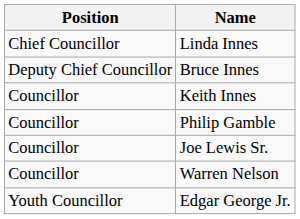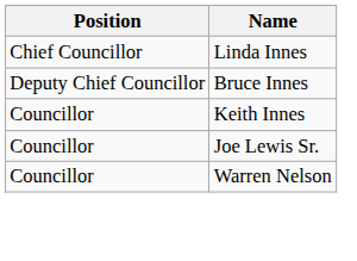- row: Councillor | Philip Gamble
- row: Youth Councillor | Edgar George Jr.
